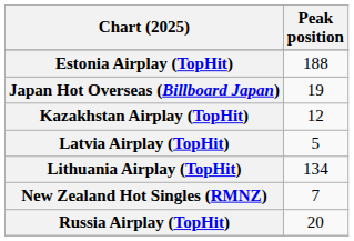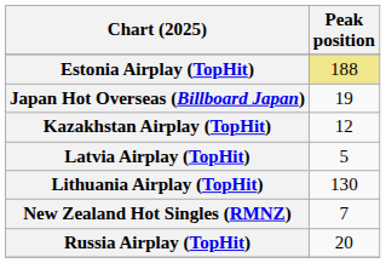Estonia Airplay (TopHit) | Peak position: no background -> khaki background
Lithuania Airplay (TopHit) | Peak position: 134 -> 130
